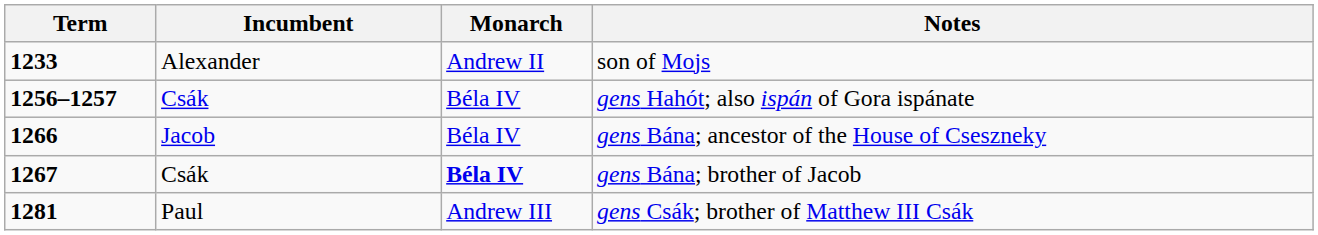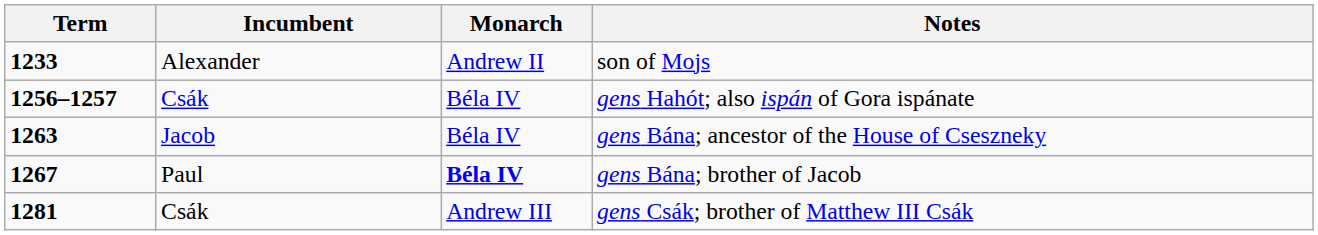gens Bána; ancestor of the House of Cseszneky | Term: 1266 -> 1263
gens Bána; brother of Jacob | Incumbent: Csák -> Paul
gens Csák; brother of Matthew III Csák | Incumbent: Paul -> Csák
